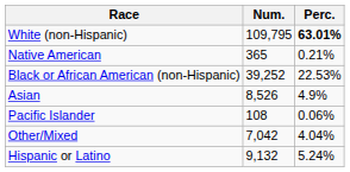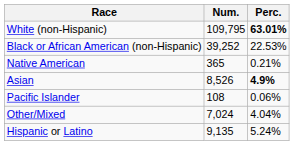rows swapped: Black or African American (non-Hispanic) <-> Native American
Asian | Perc.: normal -> bold
Other/Mixed | Num.: 7,042 -> 7,024
Hispanic or Latino | Num.: 9,132 -> 9,135
